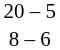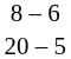rows swapped: 8 – 6 <-> 20 – 5
